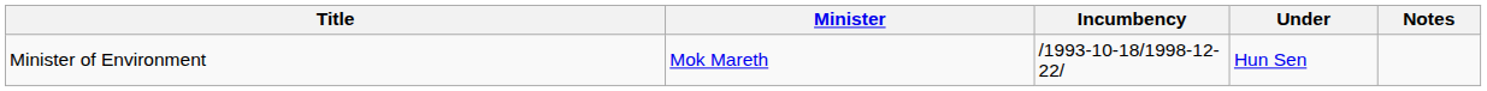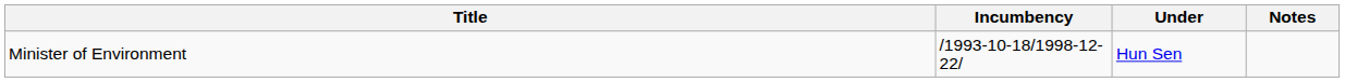- column: Minister | Mok Mareth
